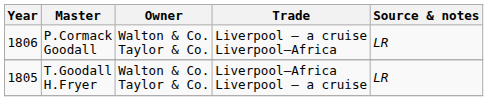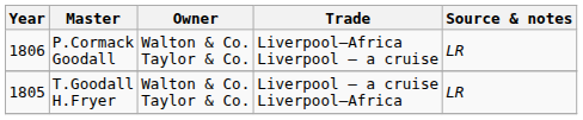P.Cormack Goodall | Trade: Liverpool – a cruise Liverpool–Africa -> Liverpool–Africa Liverpool – a cruise
T.Goodall H.Fryer | Trade: Liverpool–Africa Liverpool – a cruise -> Liverpool – a cruise Liverpool–Africa
